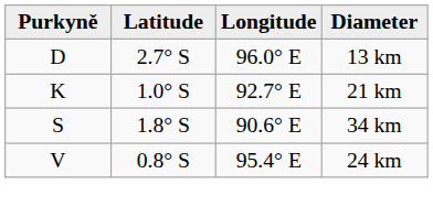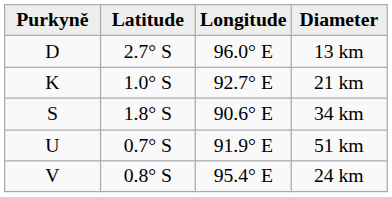+ row: U | 0.7° S | 91.9° E | 51 km
